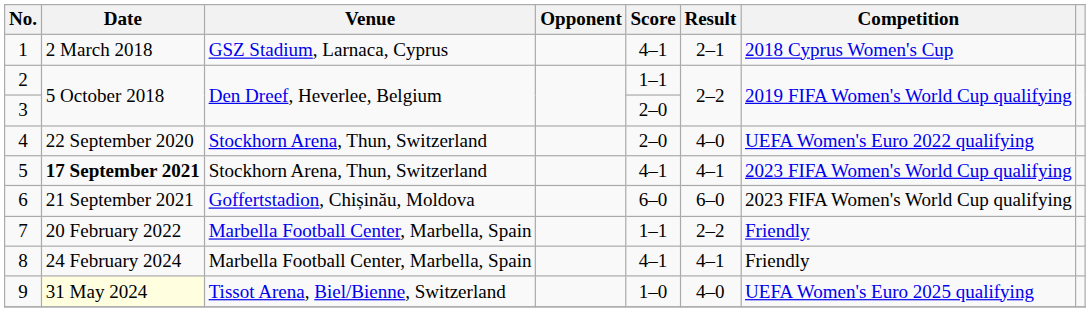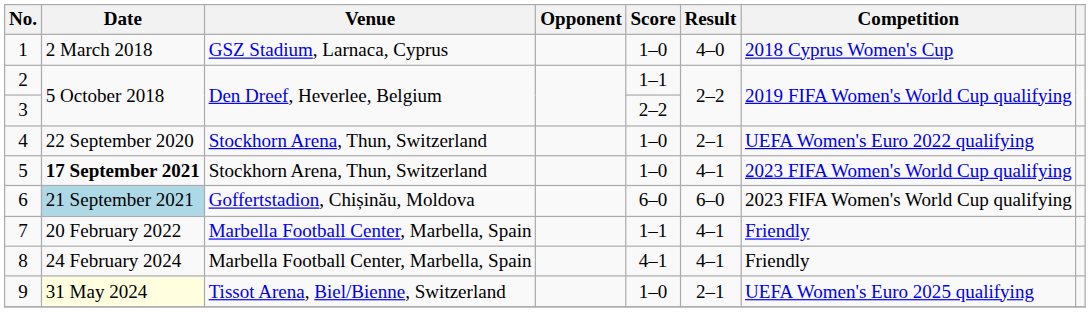1 | Score: 4–1 -> 1–0
1 | Result: 2–1 -> 4–0
3 | Score: 2–0 -> 2–2
4 | Score: 2–0 -> 1–0
4 | Result: 4–0 -> 2–1
5 | Score: 4–1 -> 1–0
6 | Date: no background -> lightblue background
7 | Result: 2–2 -> 4–1
9 | Result: 4–0 -> 2–1
